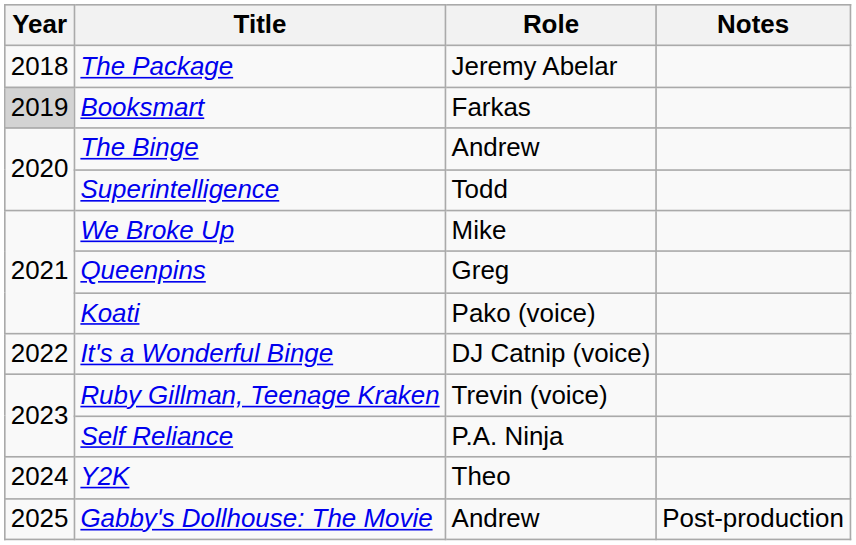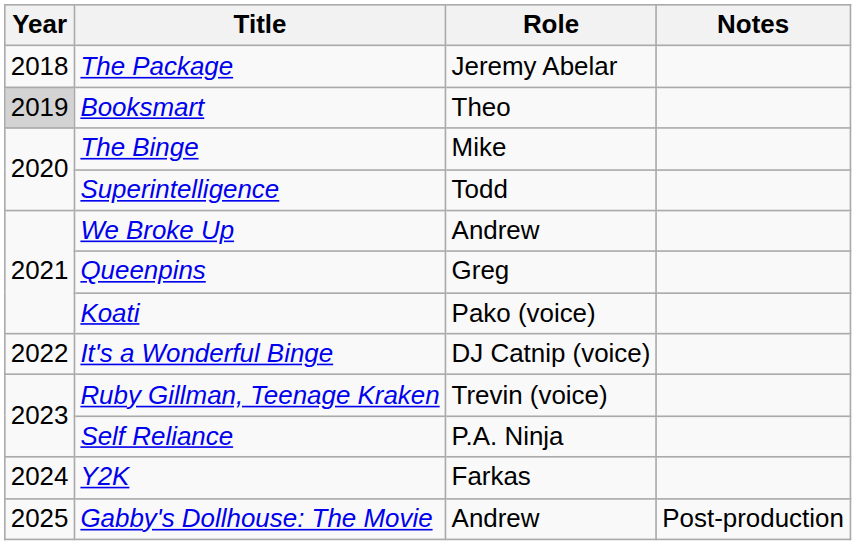Booksmart | Role: Farkas -> Theo
The Binge | Role: Andrew -> Mike
We Broke Up | Role: Mike -> Andrew
Y2K | Role: Theo -> Farkas
